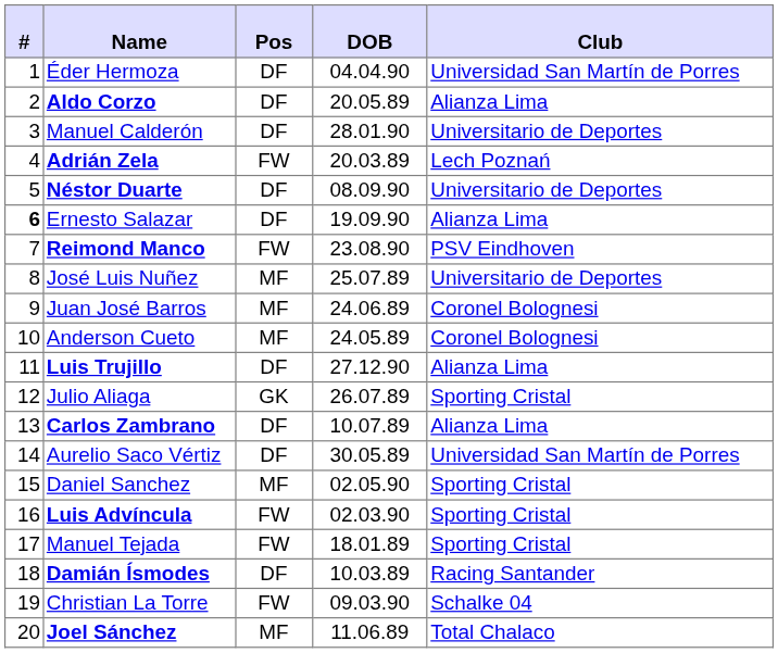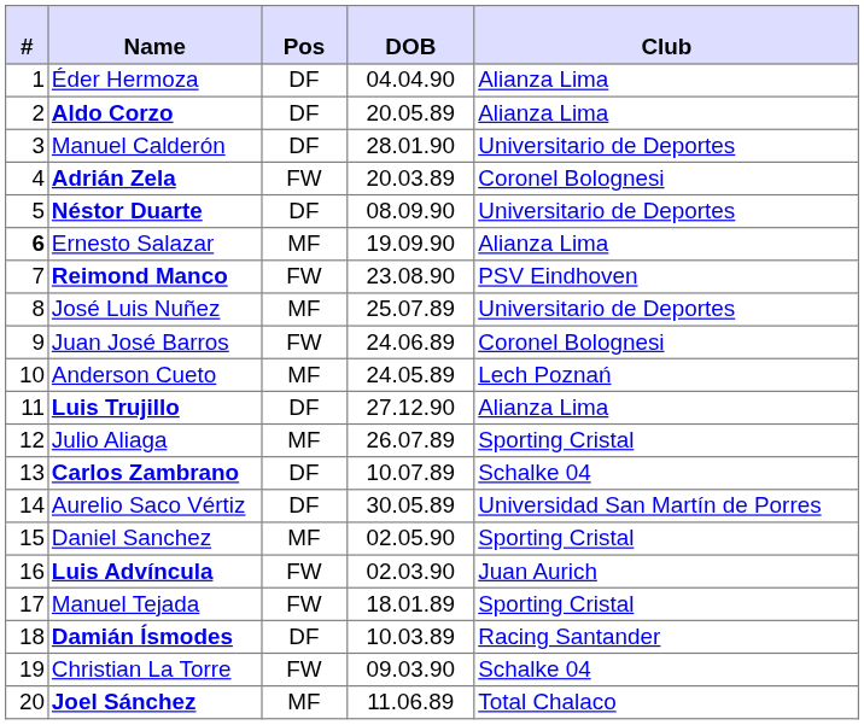Éder Hermoza | Club: Universidad San Martín de Porres -> Alianza Lima
Adrián Zela | Club: Lech Poznań -> Coronel Bolognesi
Ernesto Salazar | Pos: DF -> MF
Juan José Barros | Pos: MF -> FW
Anderson Cueto | Club: Coronel Bolognesi -> Lech Poznań
Julio Aliaga | Pos: GK -> MF
Carlos Zambrano | Club: Alianza Lima -> Schalke 04
Luis Advíncula | Club: Sporting Cristal -> Juan Aurich
